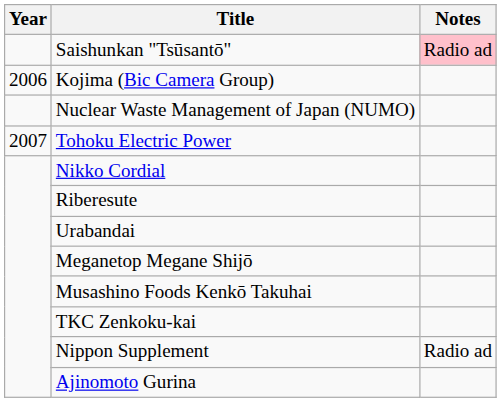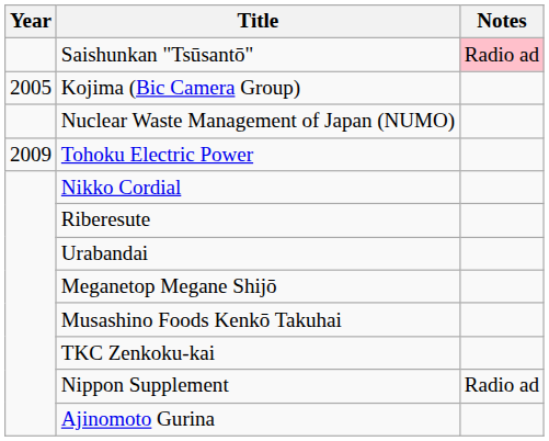Kojima (Bic Camera Group) | Year: 2006 -> 2005
Tohoku Electric Power | Year: 2007 -> 2009
